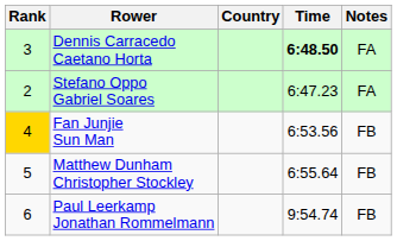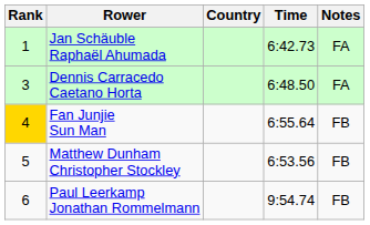+ row: 1 | Jan Schäuble Raphaël Ahumada | 6:42.73 | FA
Dennis Carracedo Caetano Horta | Time: bold -> normal
- row: 2 | Stefano Oppo Gabriel Soares | 6:47.23 | FA
Fan Junjie Sun Man | Time: 6:53.56 -> 6:55.64
Matthew Dunham Christopher Stockley | Time: 6:55.64 -> 6:53.56
